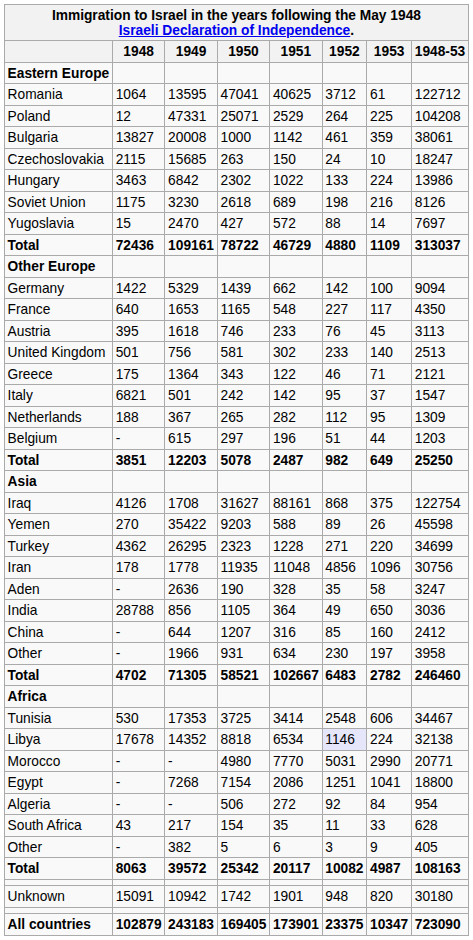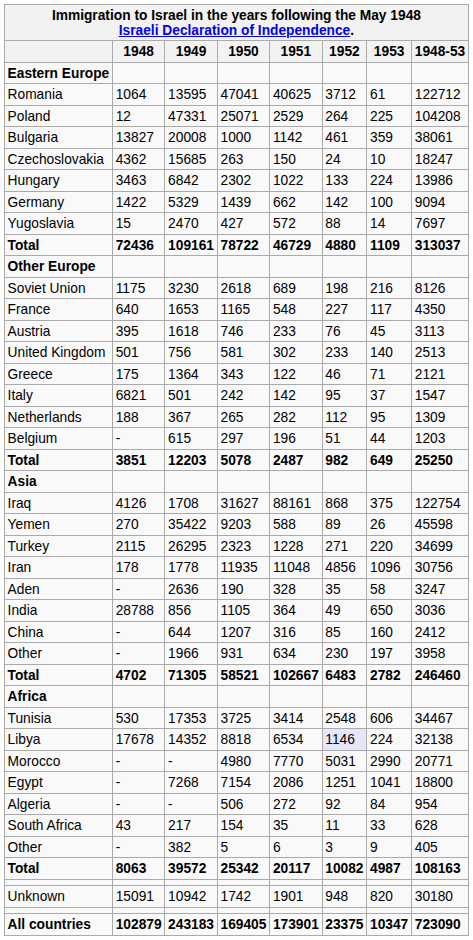Czechoslovakia | 1948: 2115 -> 4362
rows swapped: Soviet Union <-> Germany
Turkey | 1948: 4362 -> 2115
